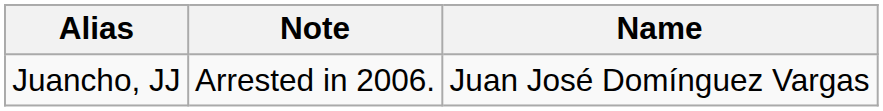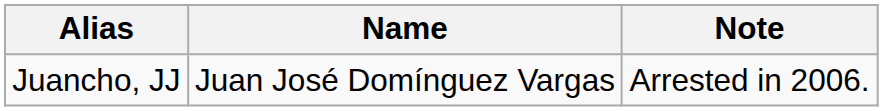columns swapped: Name <-> Note
